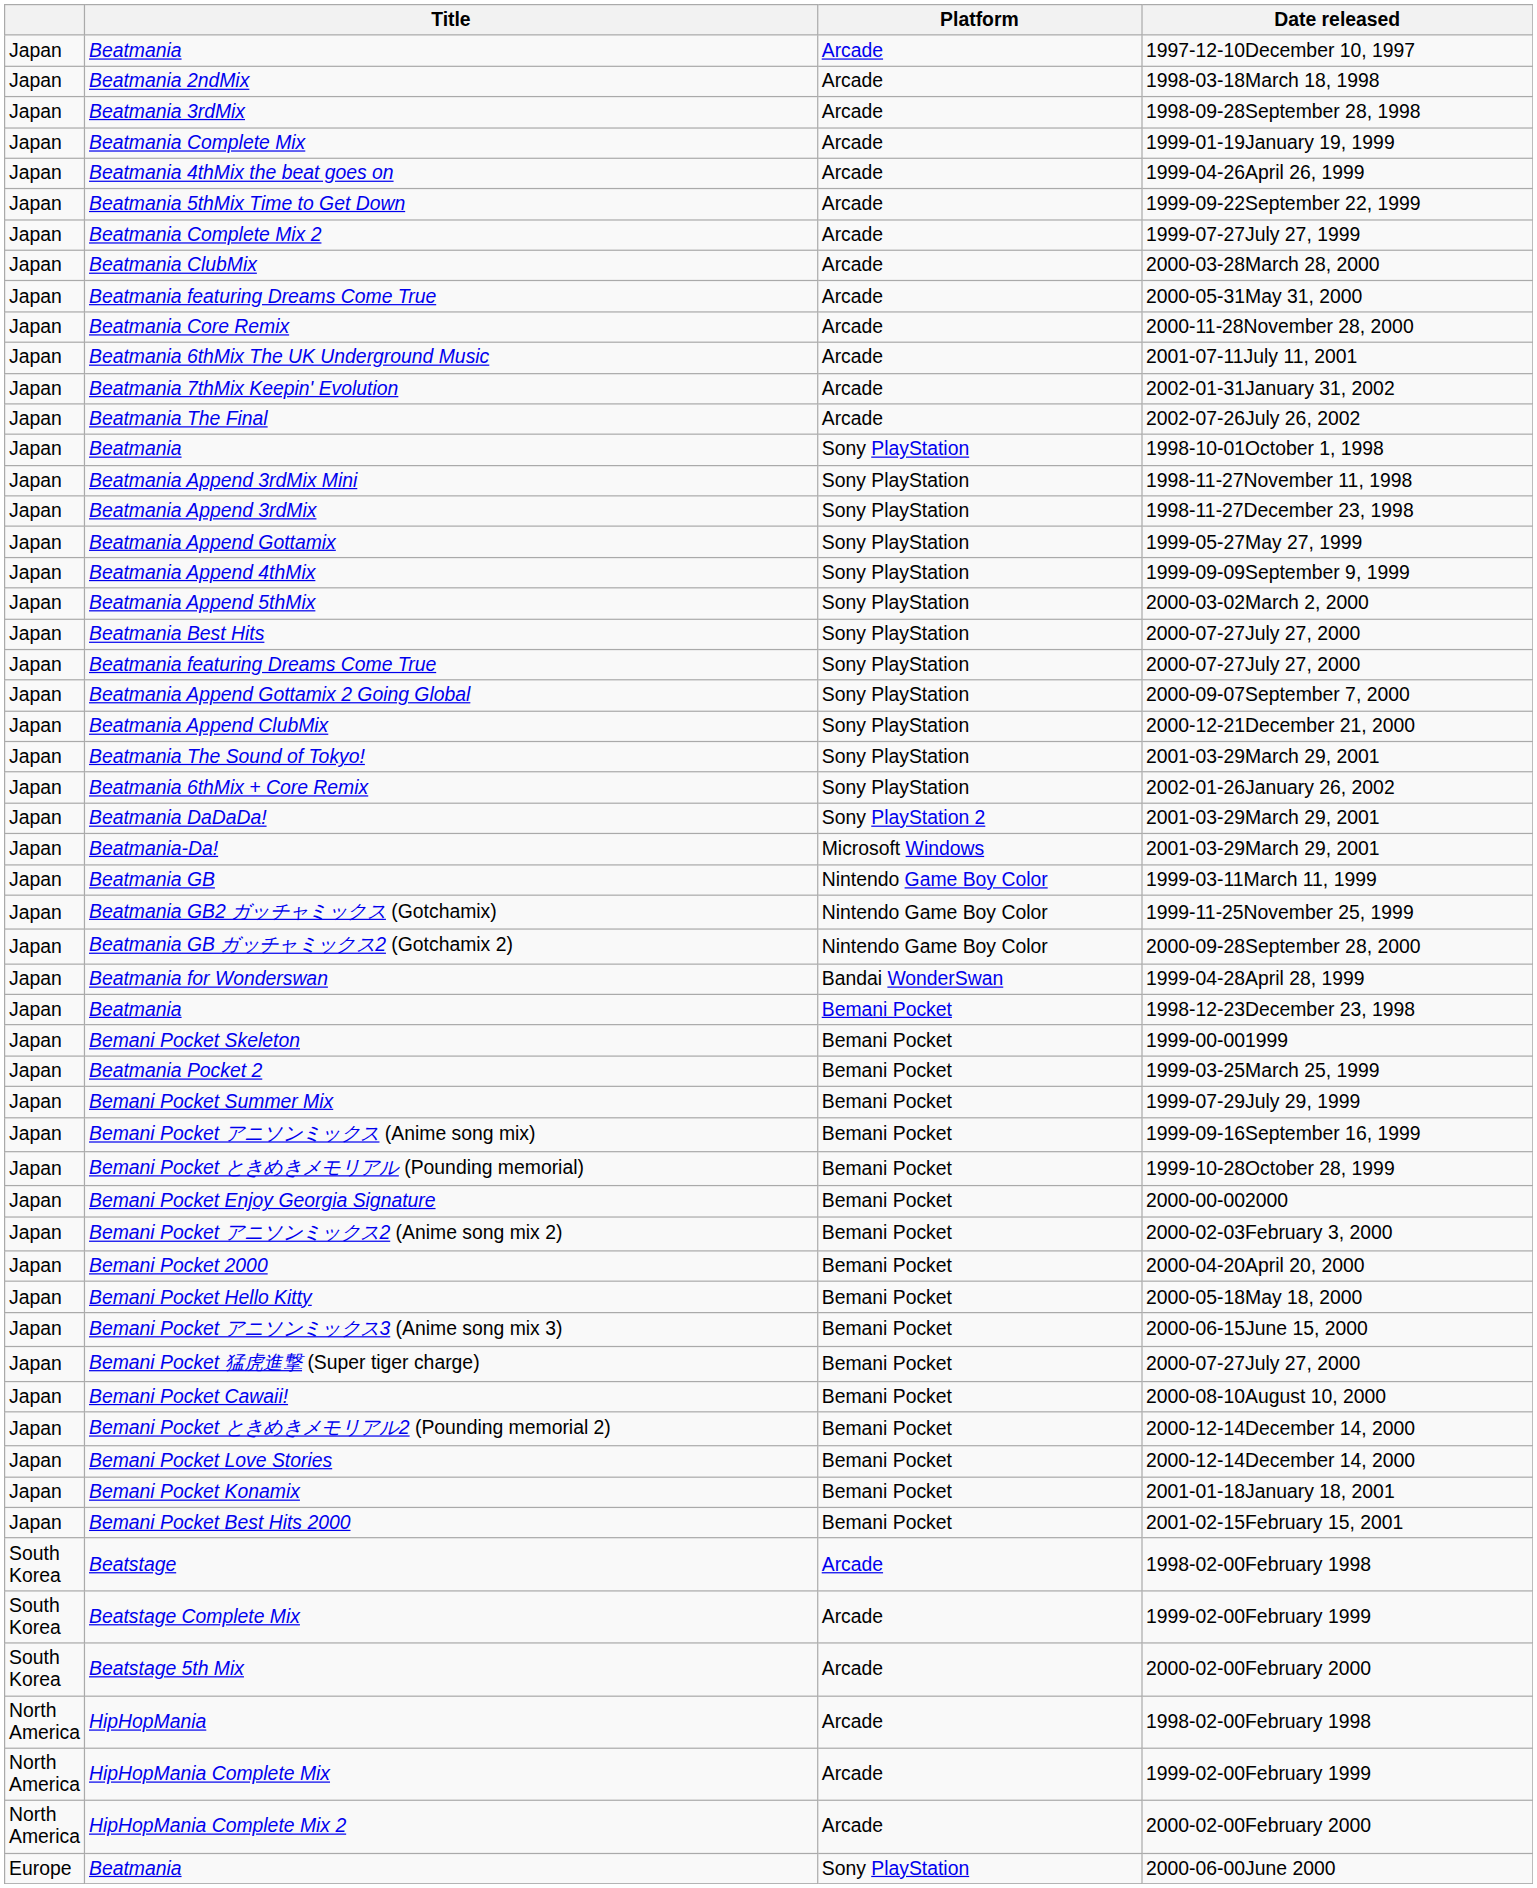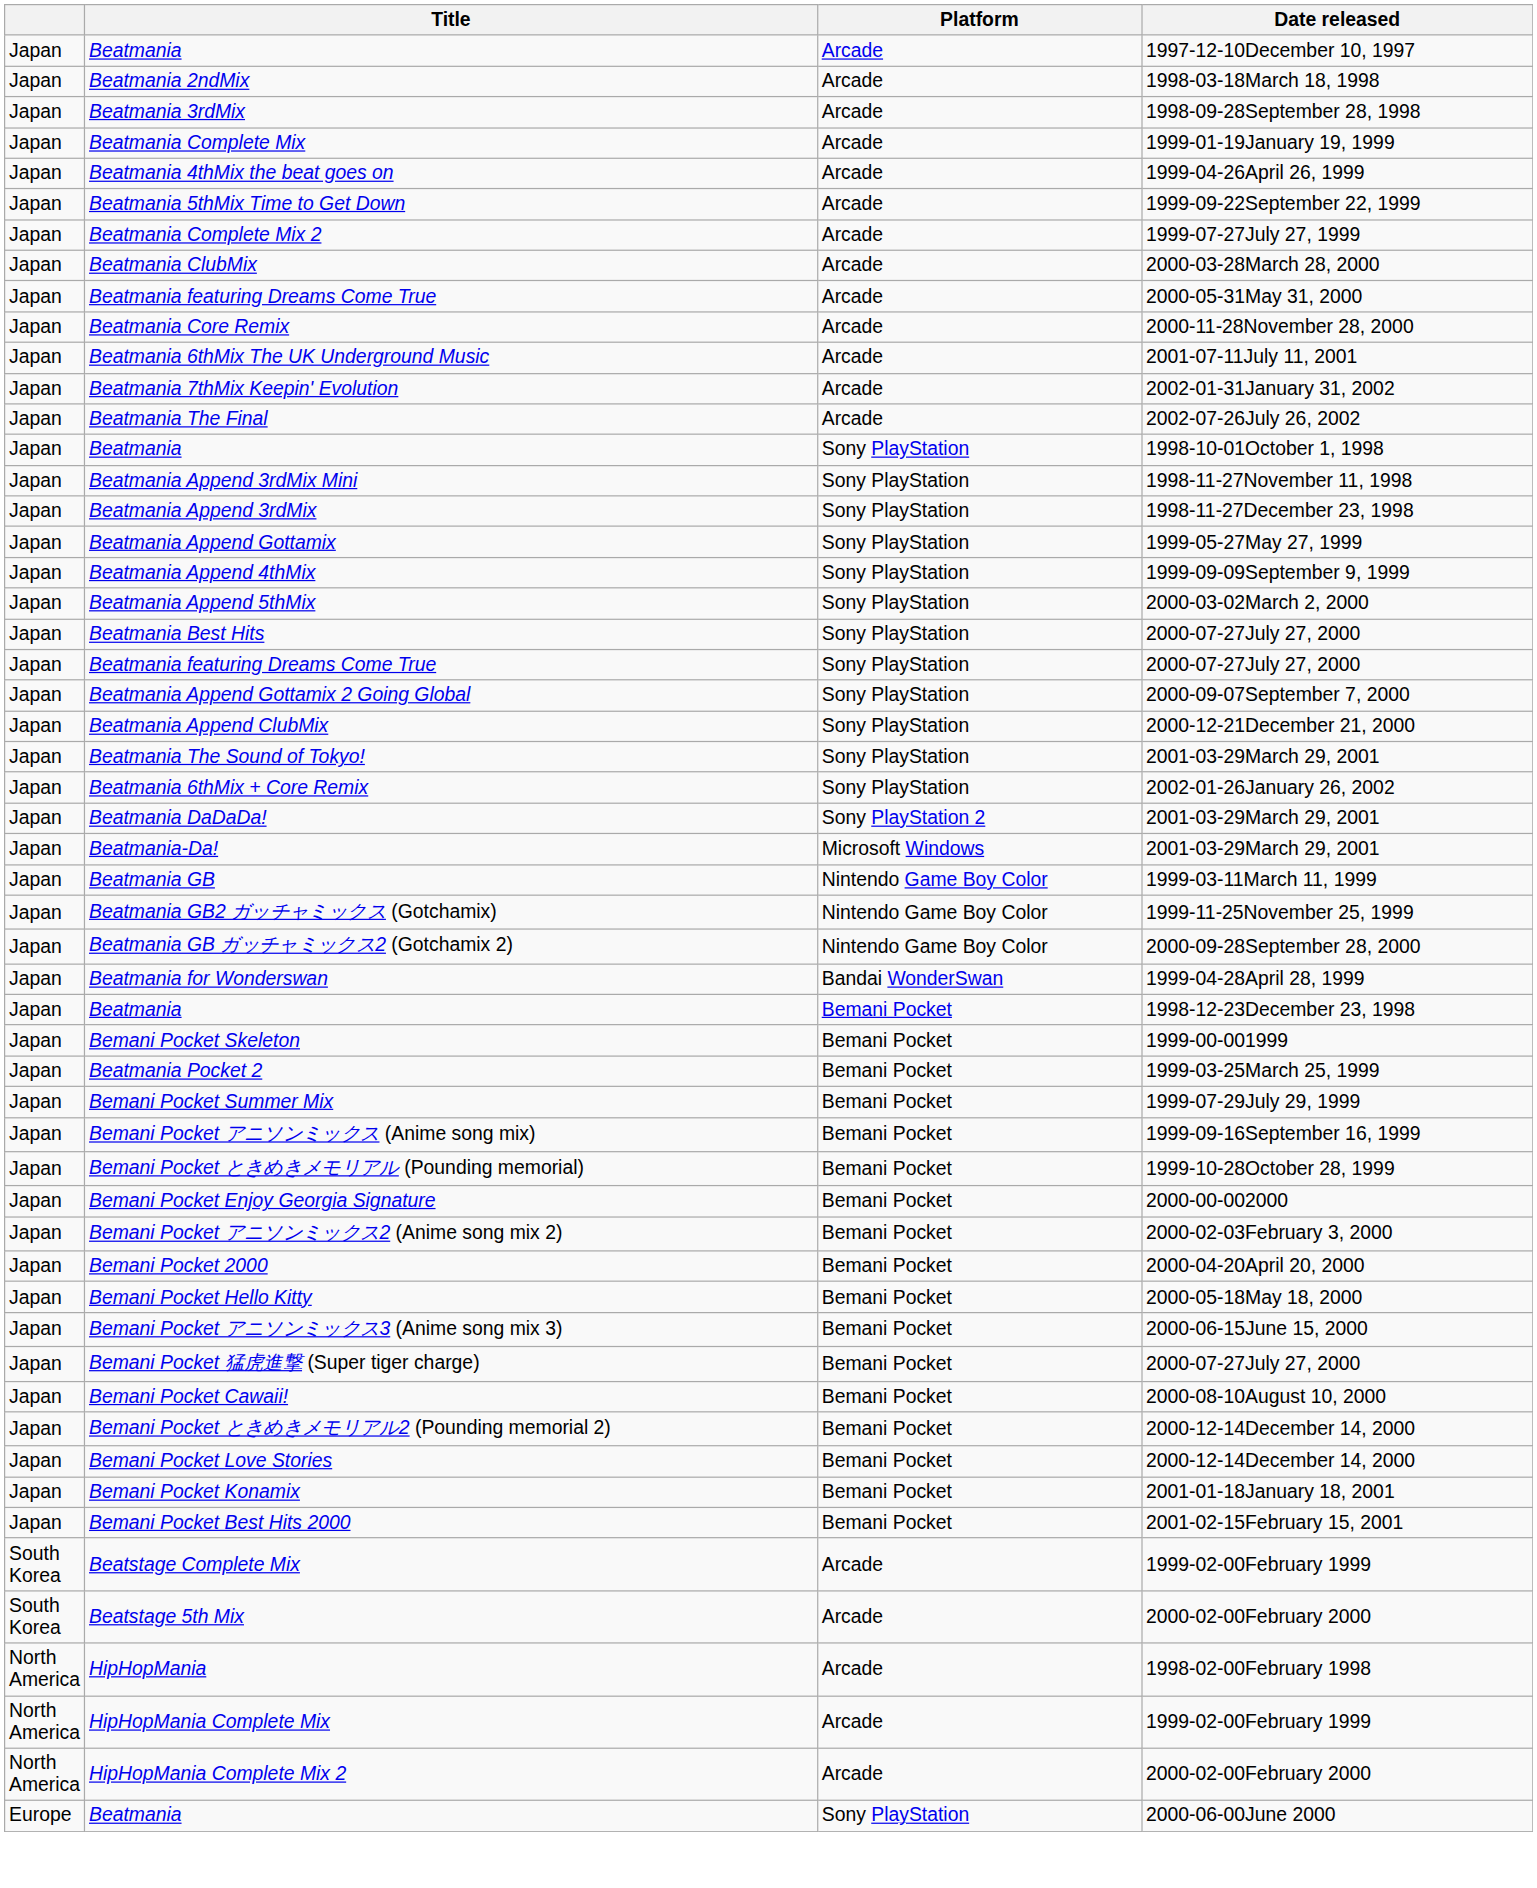- row: South Korea | Beatstage | Arcade | 1998-02-00February 1998
